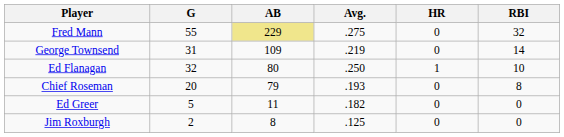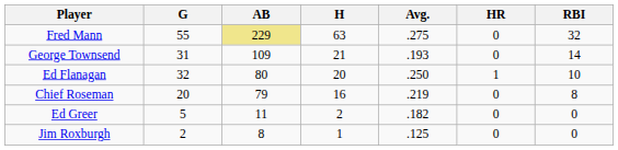+ column: H | 63 | 21 | 20 | 16 | 2 | 1
George Townsend | Avg.: .219 -> .193
Chief Roseman | Avg.: .193 -> .219
